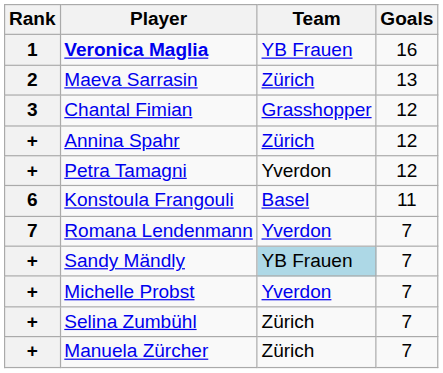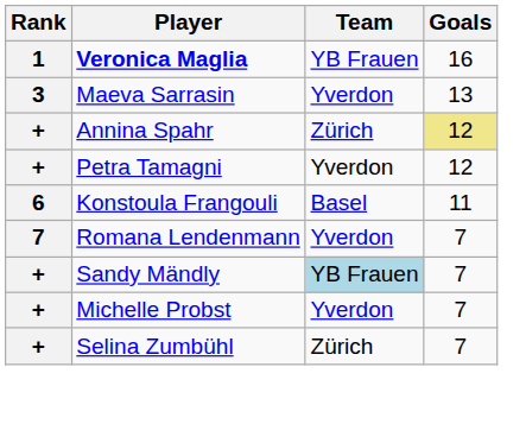Maeva Sarrasin | Rank: 2 -> 3
Maeva Sarrasin | Team: Zürich -> Yverdon
- row: 3 | Chantal Fimian | Grasshopper | 12
Annina Spahr | Goals: no background -> khaki background
- row: + | Manuela Zürcher | Zürich | 7
